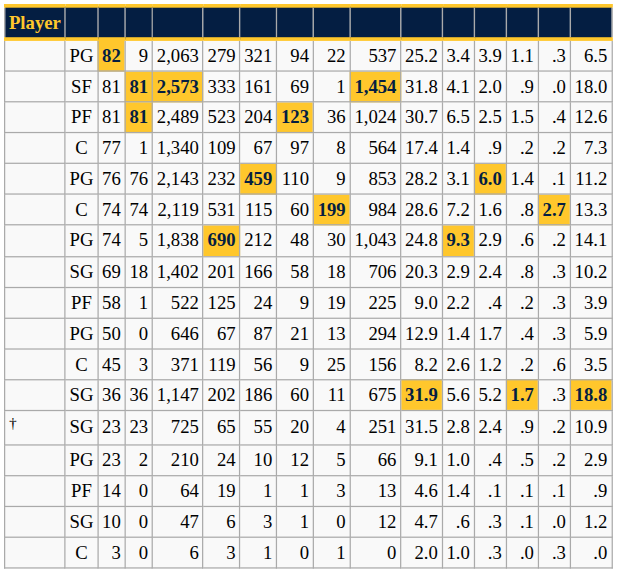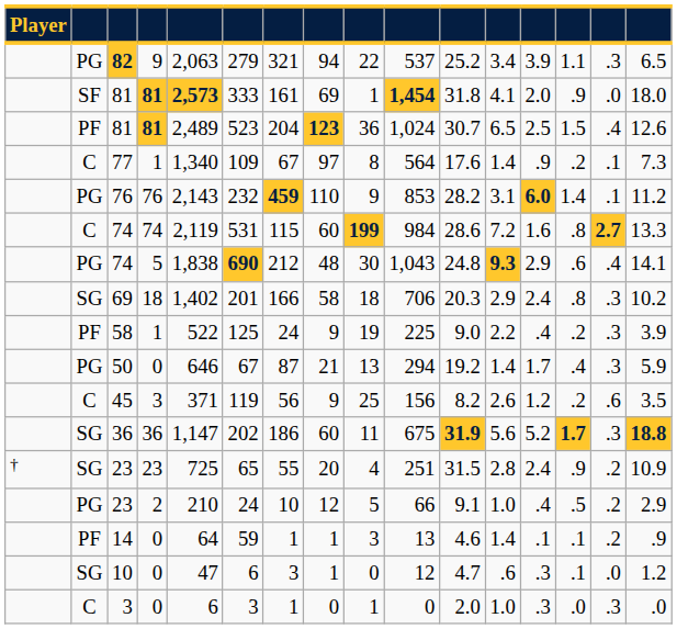77 | column 11: 17.4 -> 17.6
77 | column 15: .2 -> .1
74 / 5 | column 15: .2 -> .4
50 | column 11: 12.9 -> 19.2
14 | column 6: 19 -> 59
14 | column 15: .1 -> .2
